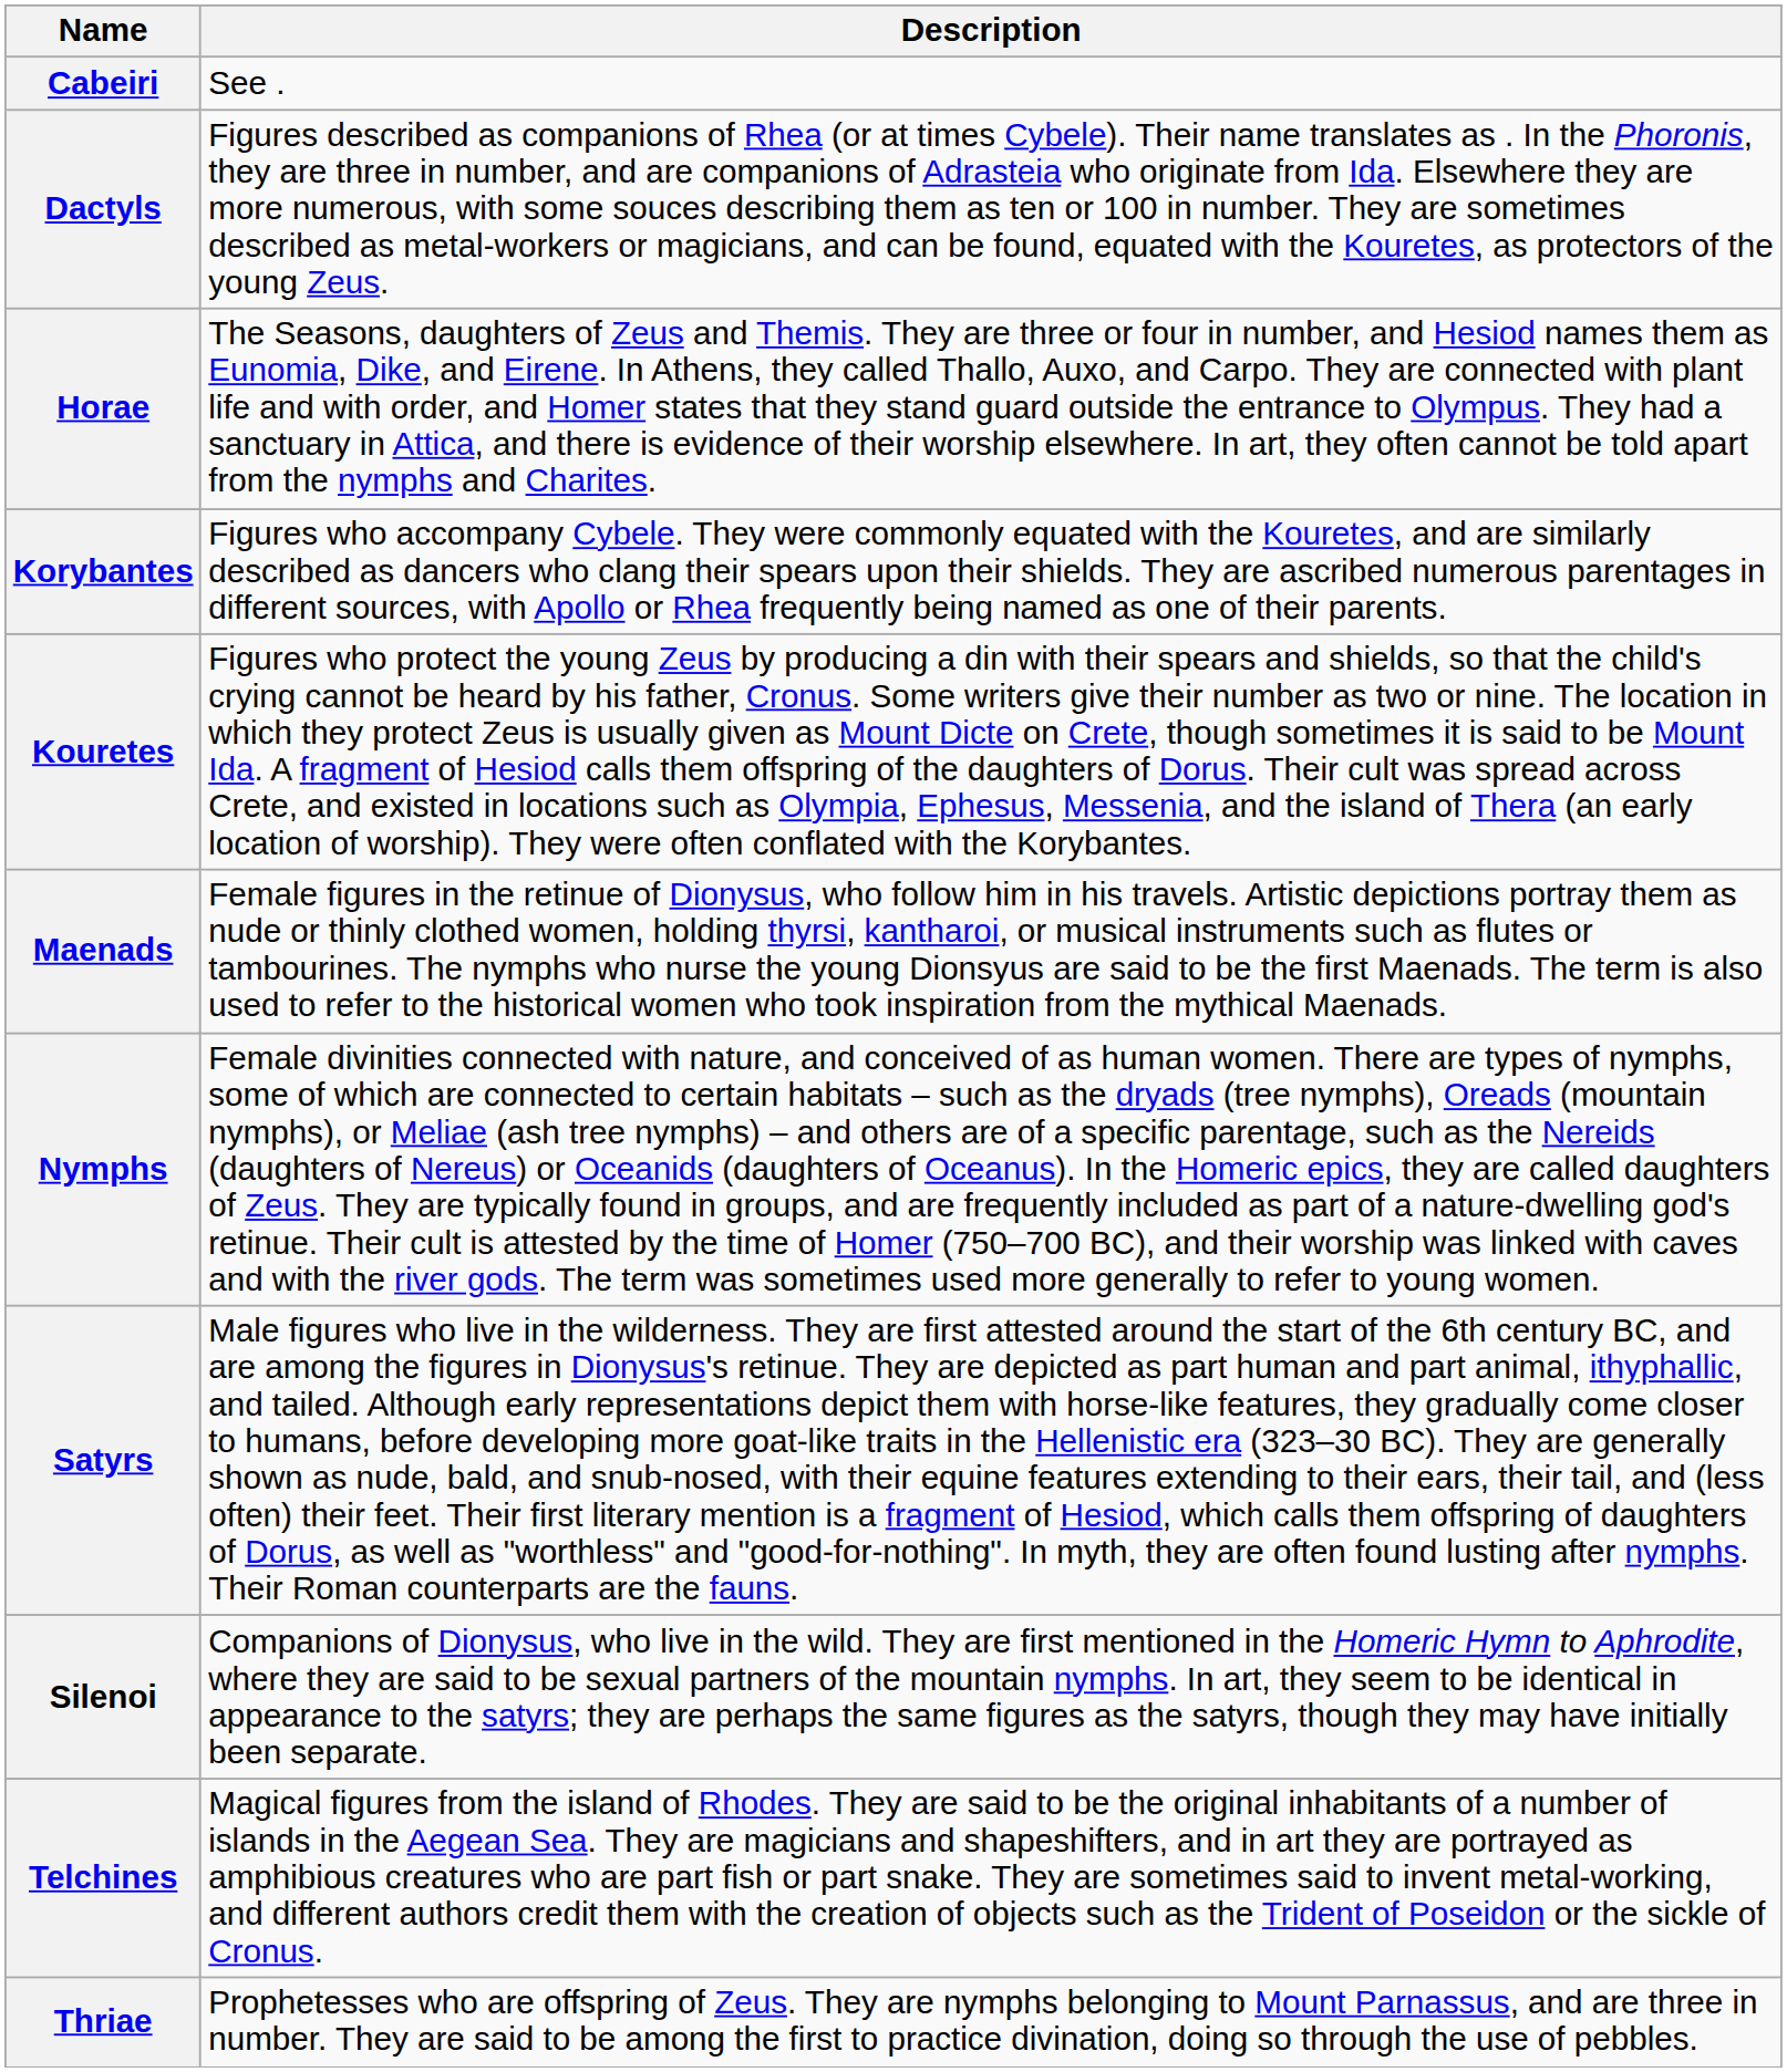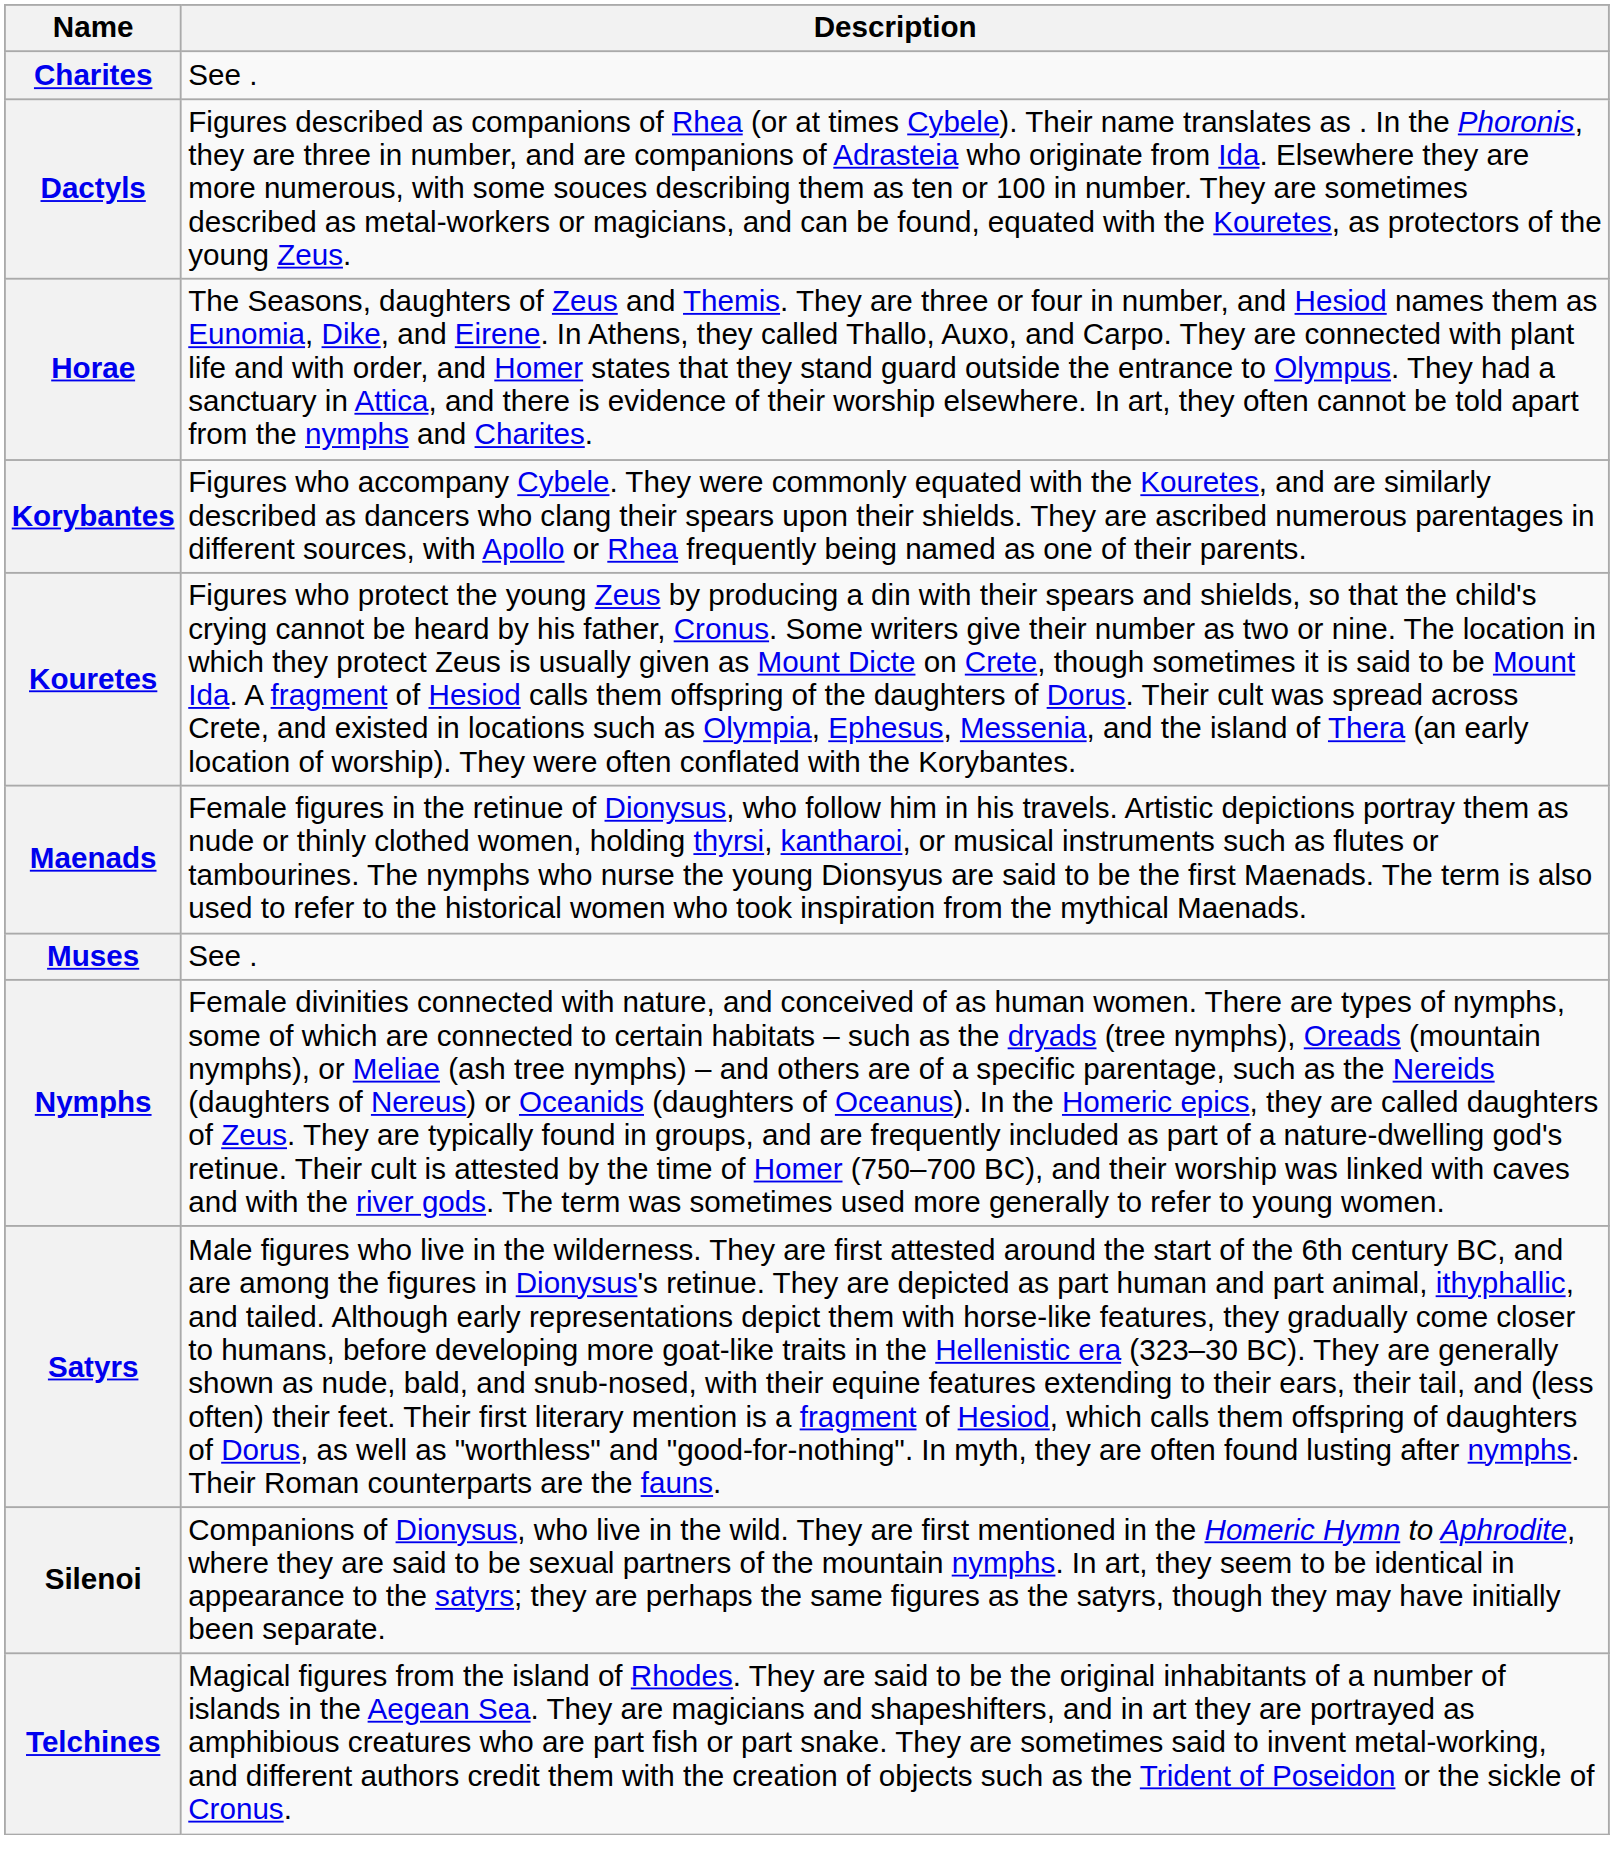- row: Cabeiri | See .
+ row: Charites | See .
+ row: Muses | See .
- row: Thriae | Prophetesses who are offspring of Zeus. They are nymphs belonging to Mount Parnassus, and are three in number. They are said to be among the first to practice divination, doing so through the use of pebbles.
